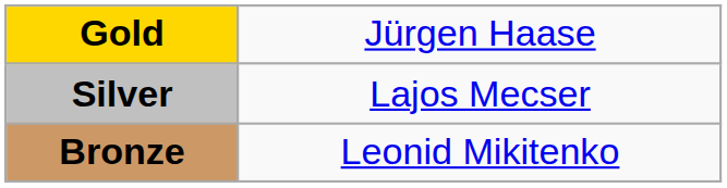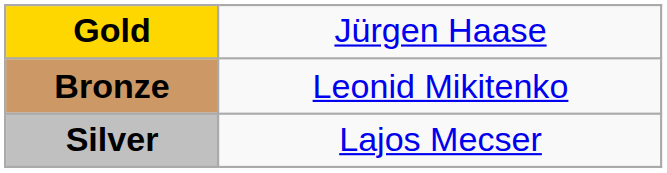rows swapped: Silver <-> Bronze
